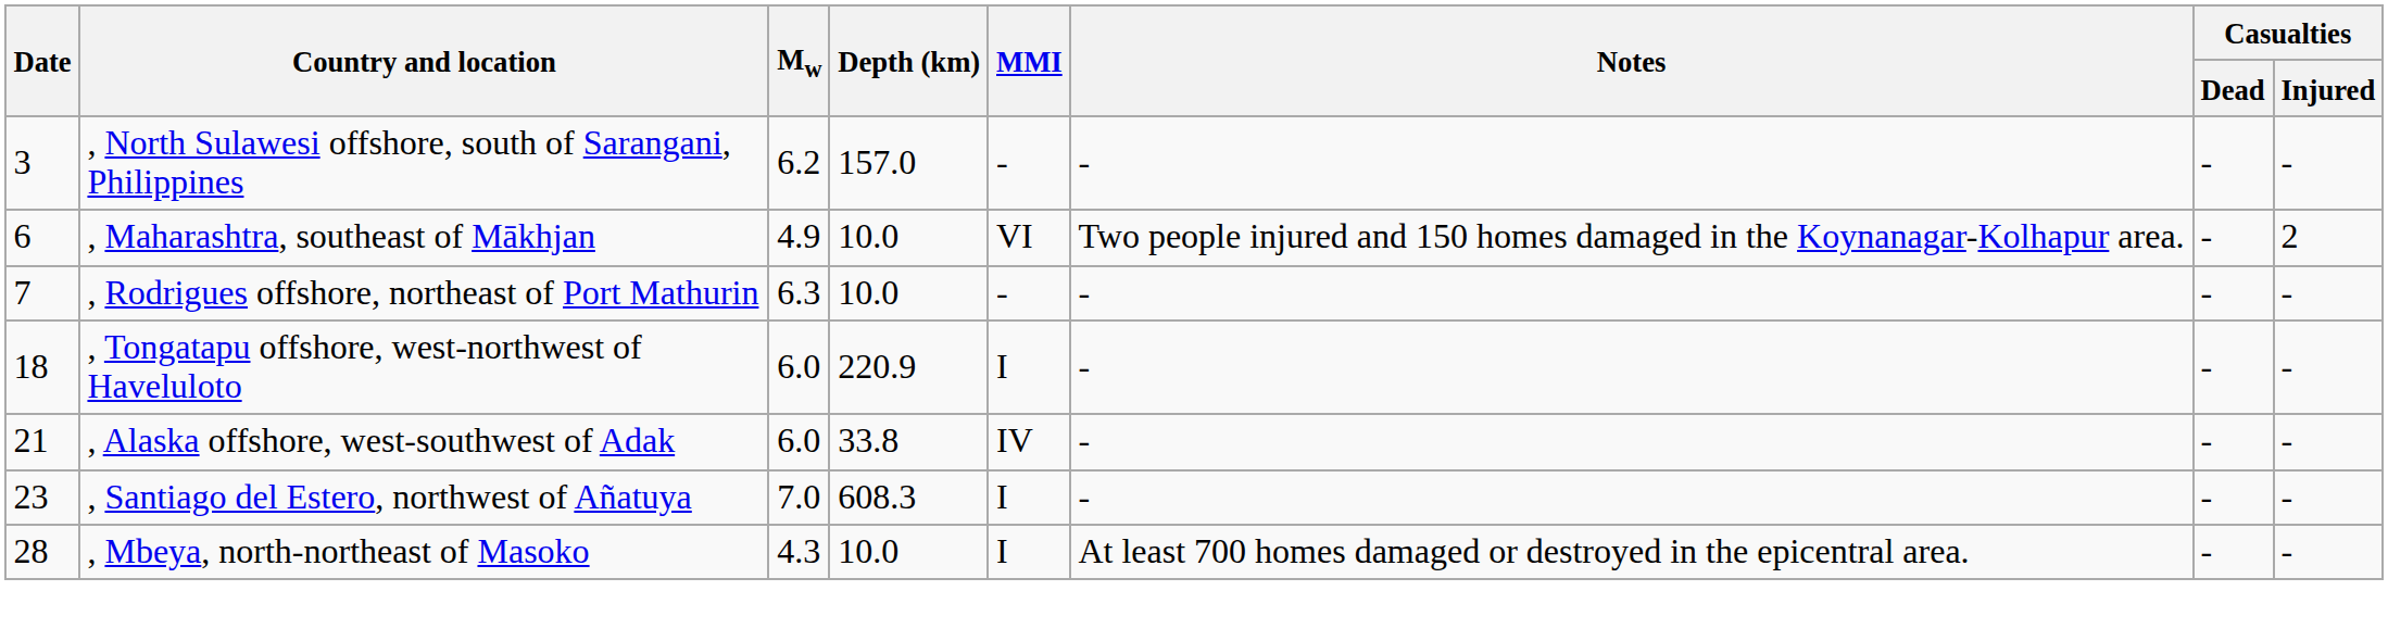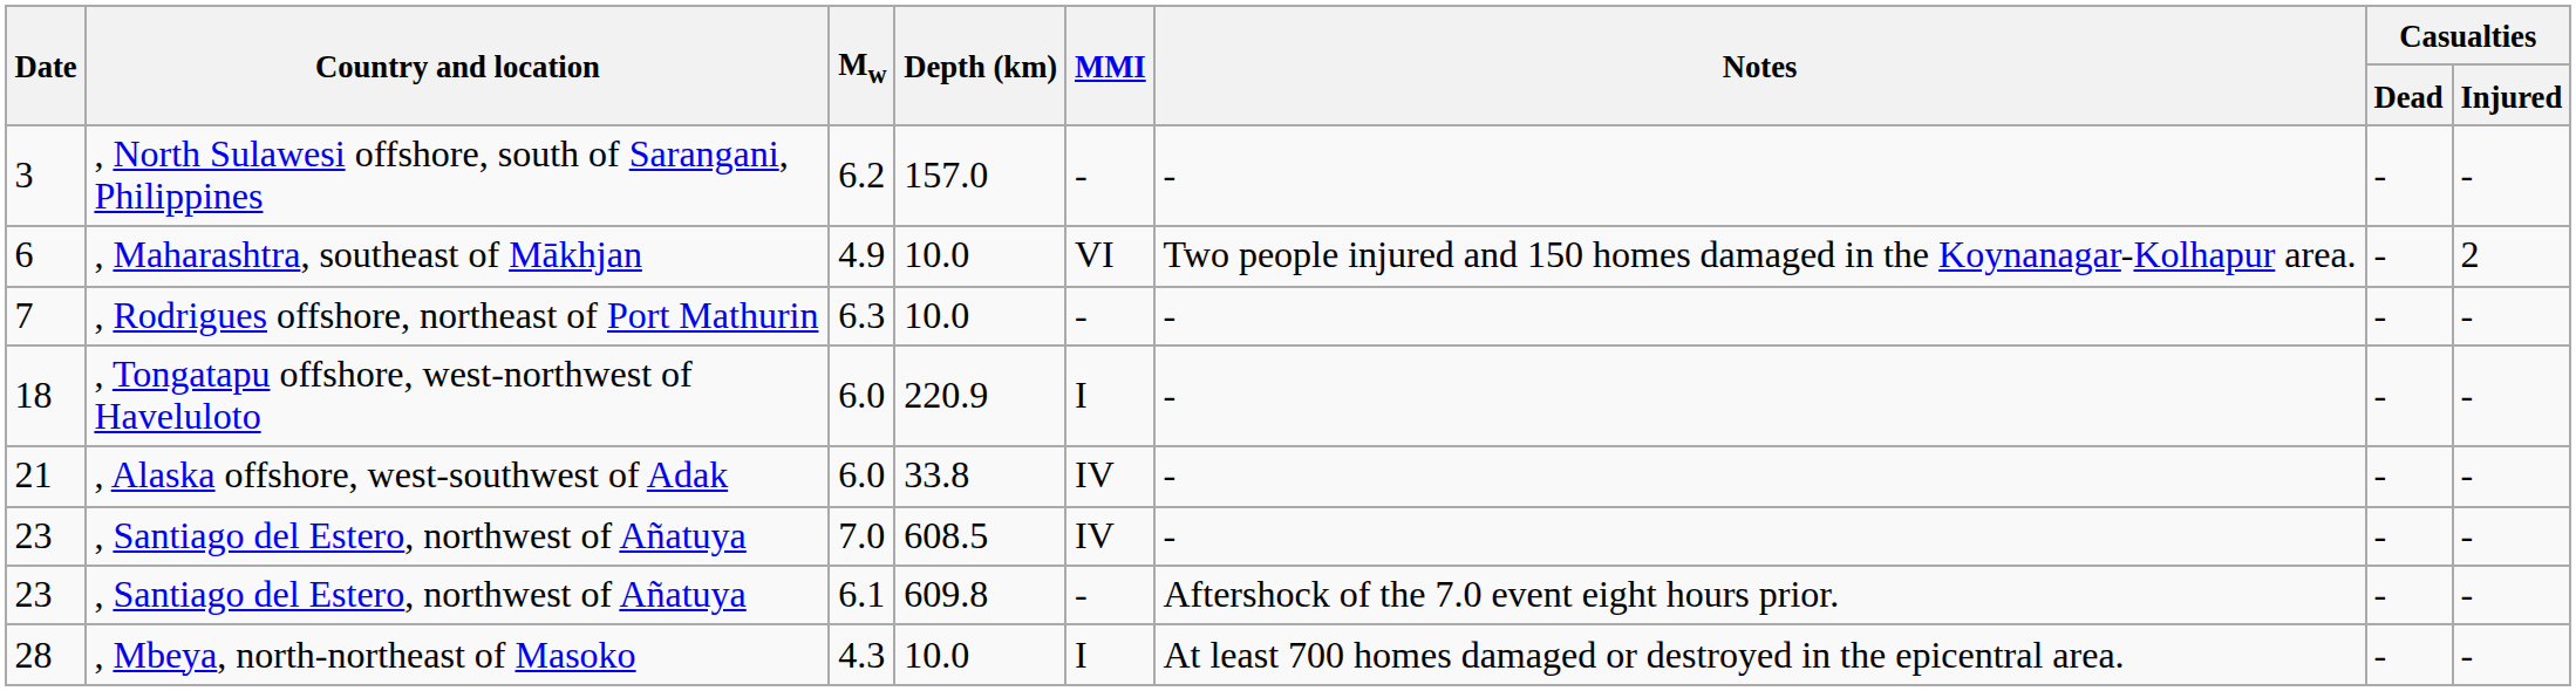23 / 7.0 | Depth (km): 608.3 -> 608.5
23 / 7.0 | MMI: I -> IV
+ row: 23 | , Santiago del Estero, northwest of Añatuya | 6.1 | 609.8 | - | Aftershock of the 7.0 event eight hours prior. | - | -
